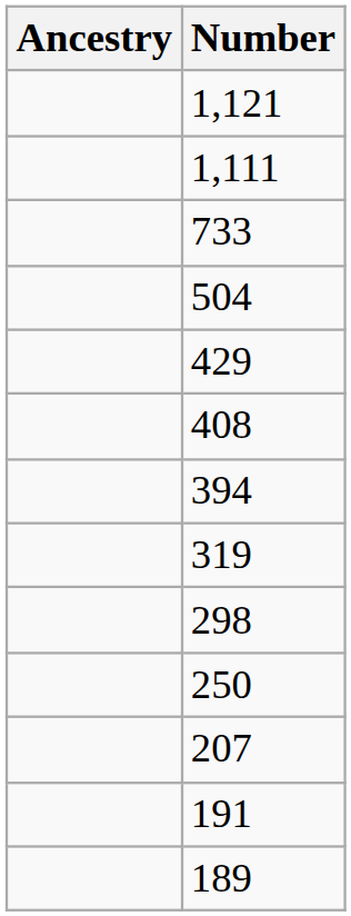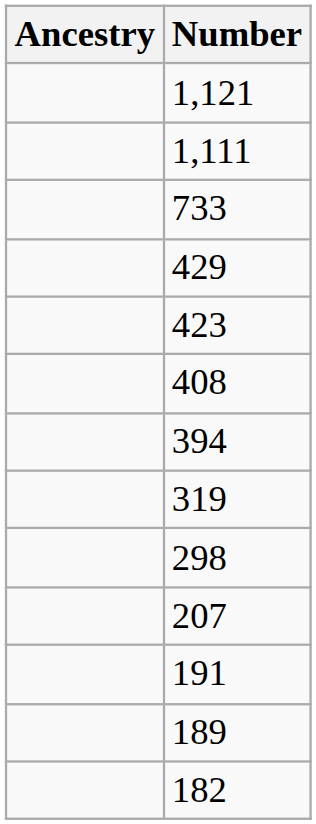- row: 504
+ row: 423
- row: 250
+ row: 182
